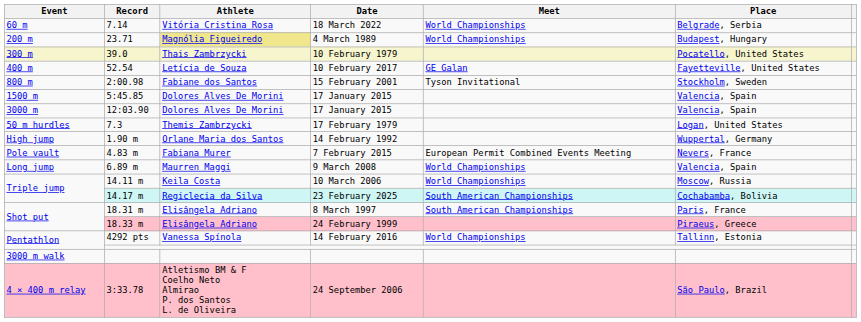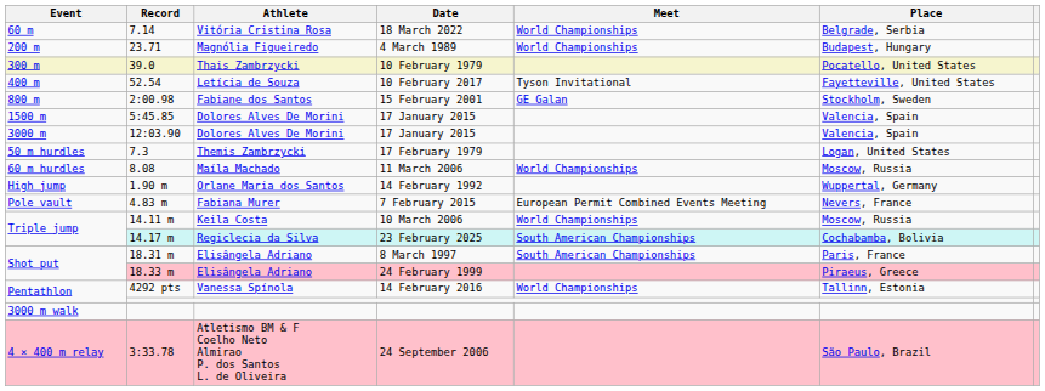4 March 1989 | Athlete: khaki background -> no background
10 February 2017 | Meet: GE Galan -> Tyson Invitational
15 February 2001 | Meet: Tyson Invitational -> GE Galan
+ row: 60 m hurdles | 8.08 | Maíla Machado | 11 March 2006 | World Championships | Moscow, Russia
- row: Long jump | 6.89 m | Maurren Maggi | 9 March 2008 | World Championships | Valencia, Spain
